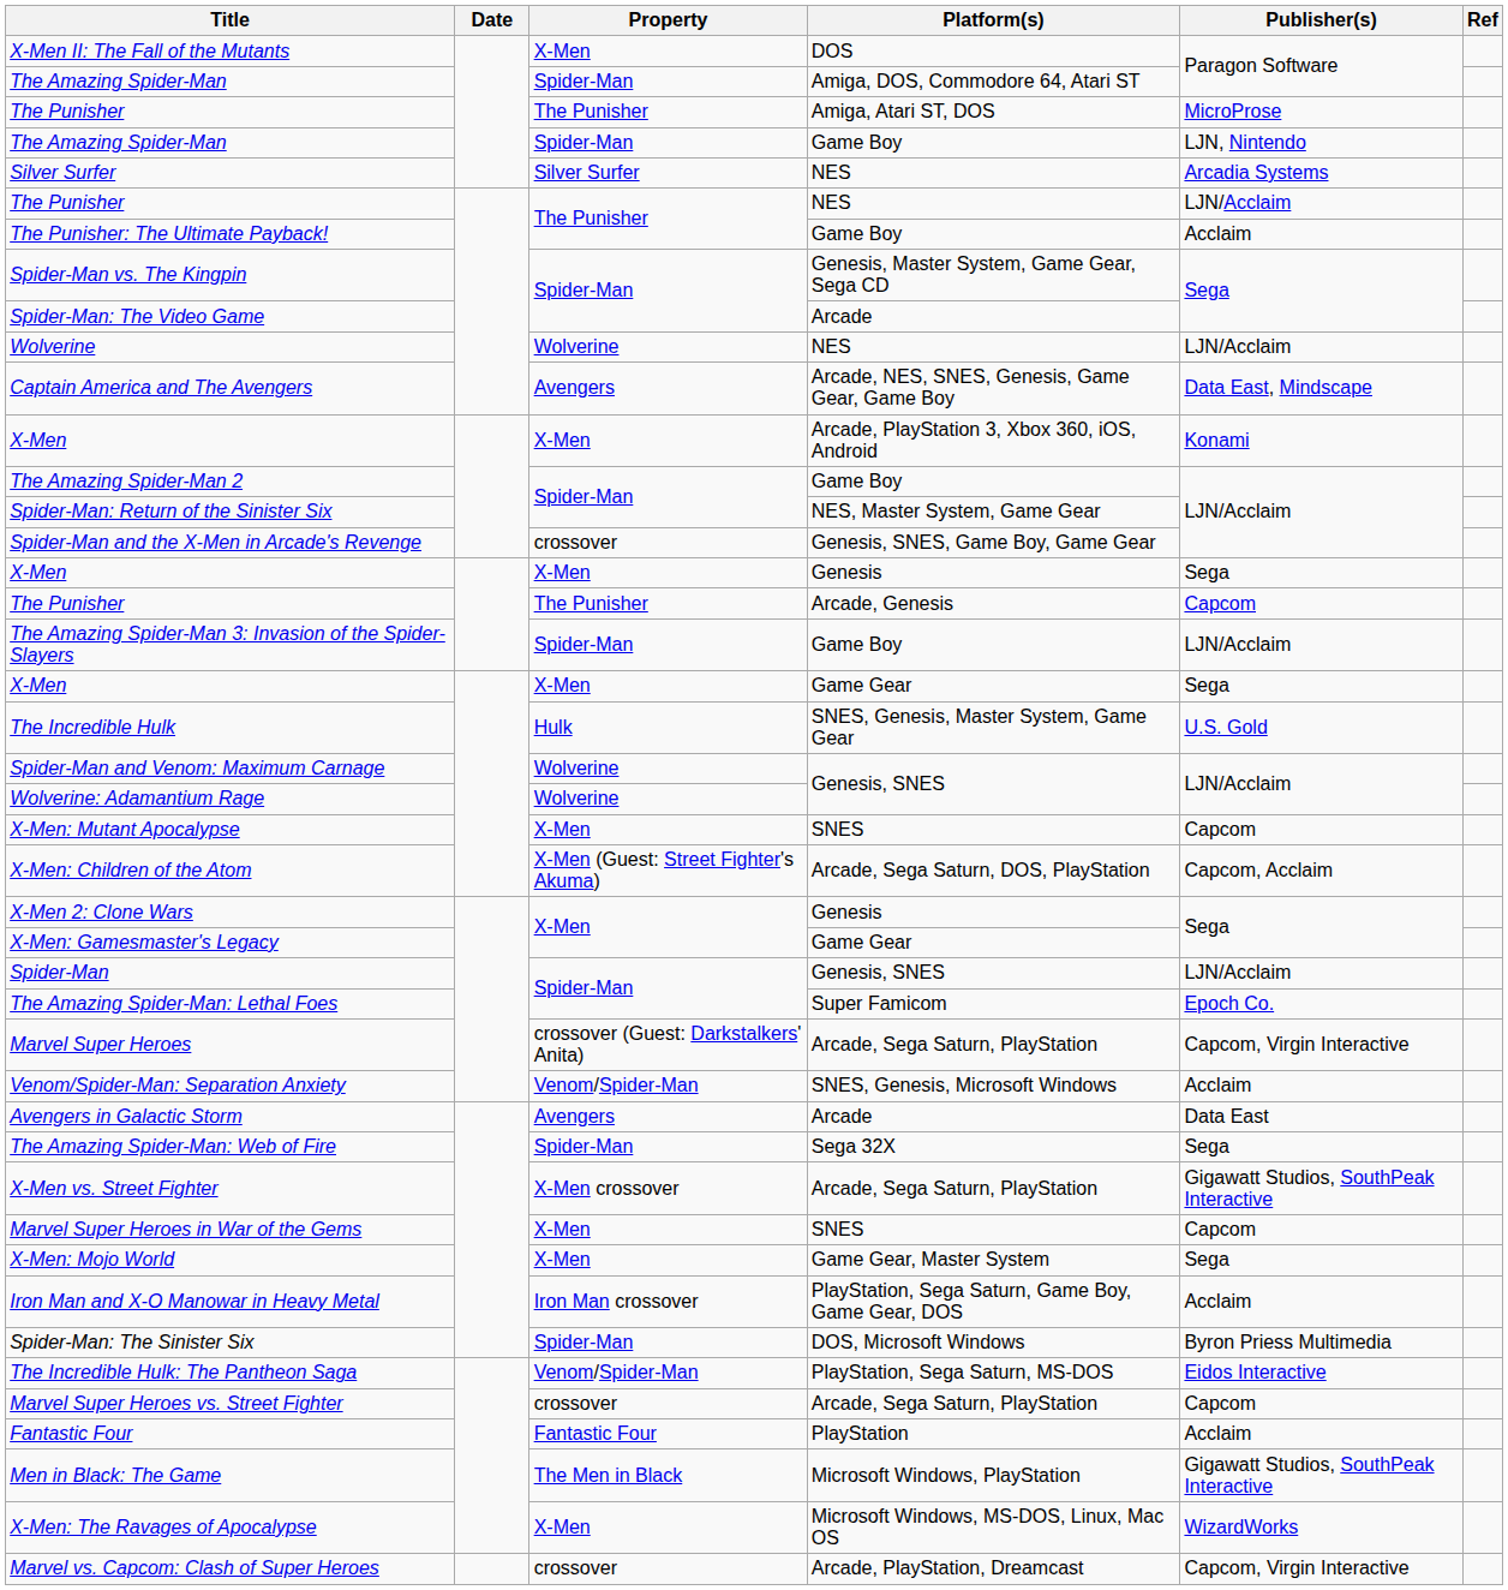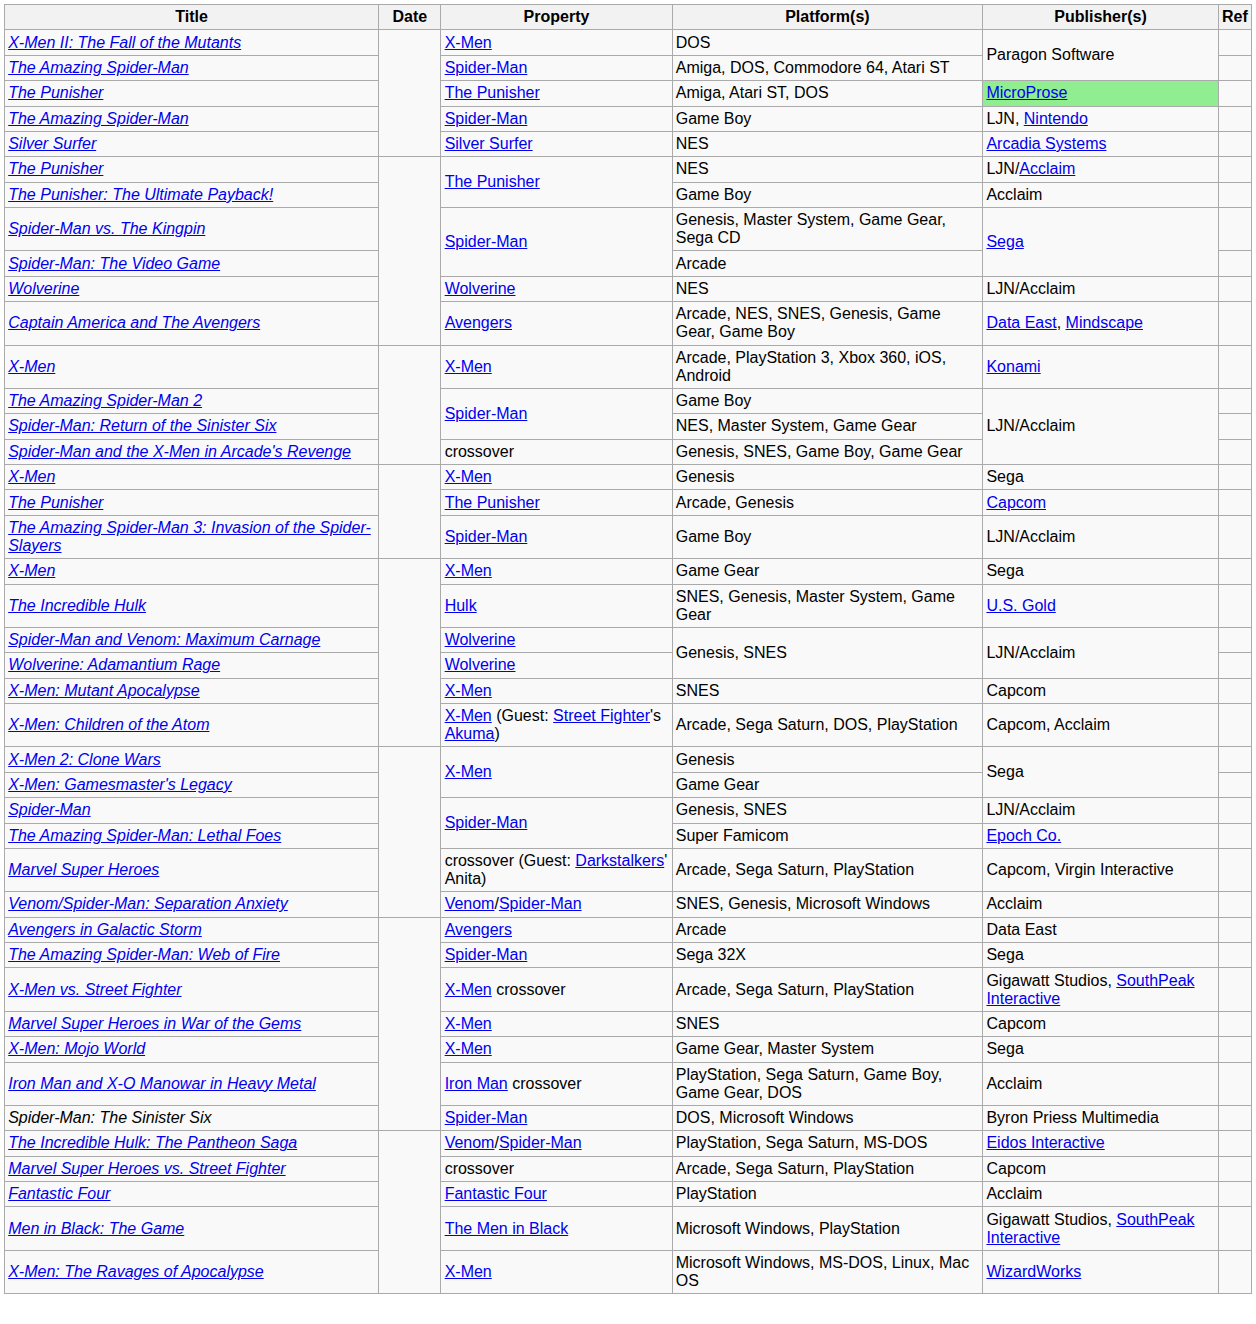The Punisher / Amiga, Atari ST, DOS | Publisher(s): no background -> lightgreen background
- row: Marvel vs. Capcom: Clash of Super Heroes | crossover | Arcade, PlayStation, Dreamcast | Capcom, Virgin Interactive
